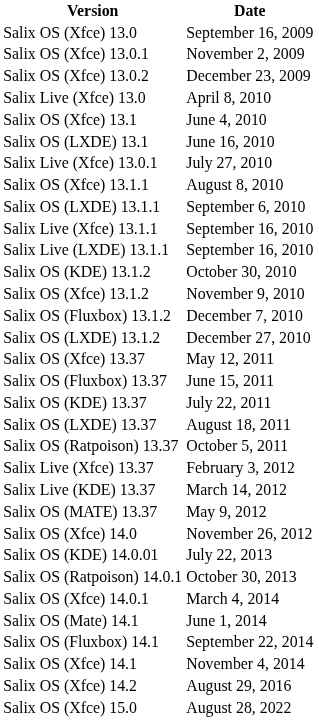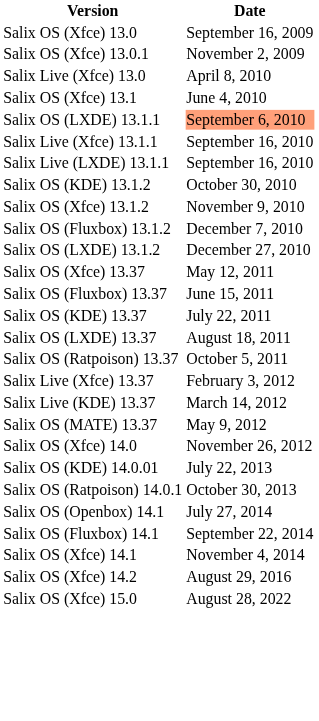- row: Salix OS (Xfce) 13.0.2 | December 23, 2009
- row: Salix OS (LXDE) 13.1 | June 16, 2010
- row: Salix Live (Xfce) 13.0.1 | July 27, 2010
- row: Salix OS (Xfce) 13.1.1 | August 8, 2010
Salix OS (LXDE) 13.1.1 | Date: no background -> lightsalmon background
- row: Salix OS (Xfce) 14.0.1 | March 4, 2014
- row: Salix OS (Mate) 14.1 | June 1, 2014
+ row: Salix OS (Openbox) 14.1 | July 27, 2014
